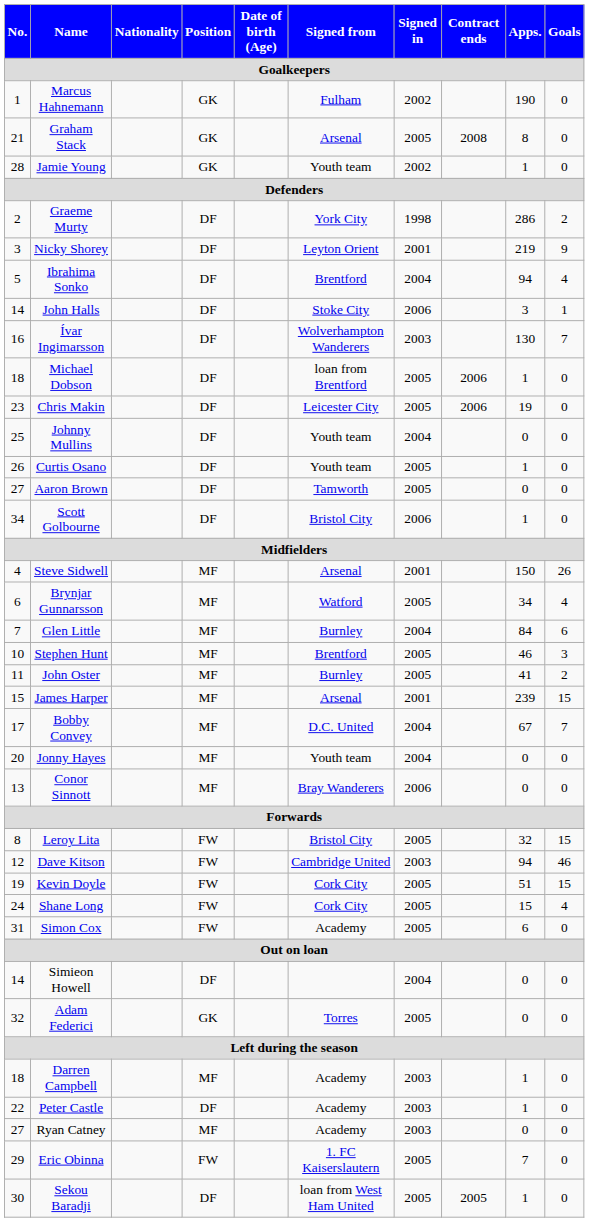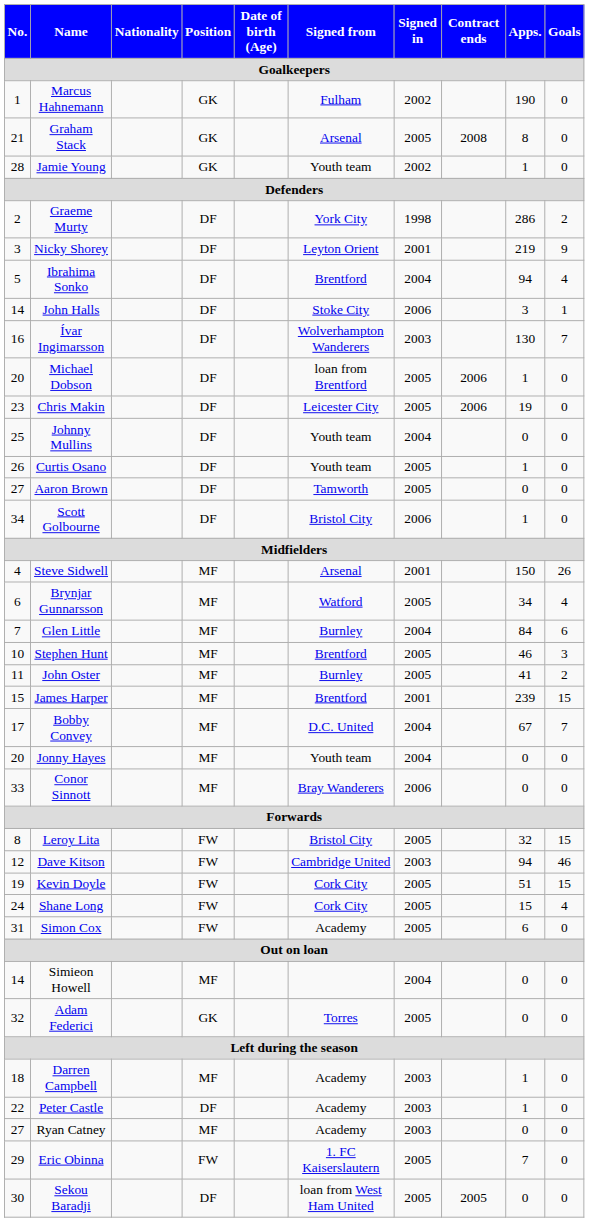Michael Dobson | No.: 18 -> 20
James Harper | Signed from: Arsenal -> Brentford
Conor Sinnott | No.: 13 -> 33
Simieon Howell | Position: DF -> MF
Sekou Baradji | Apps.: 1 -> 0
